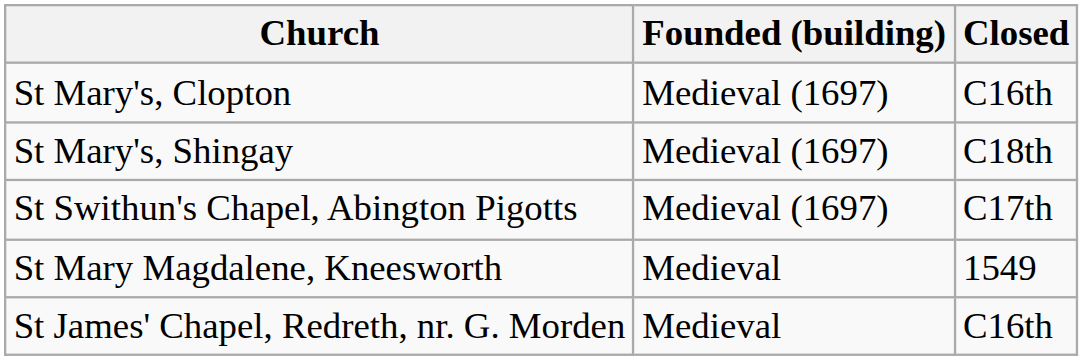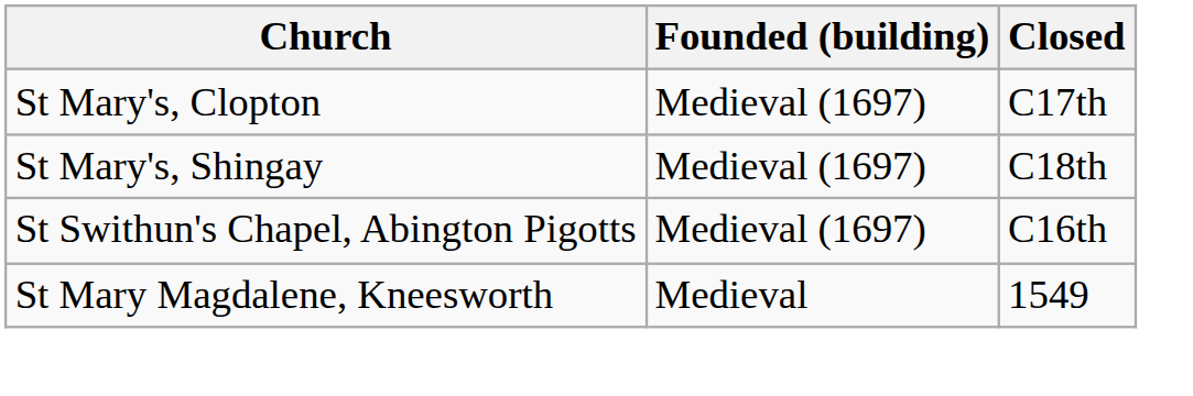St Mary's, Clopton | Closed: C16th -> C17th
St Swithun's Chapel, Abington Pigotts | Closed: C17th -> C16th
- row: St James' Chapel, Redreth, nr. G. Morden | Medieval | C16th
